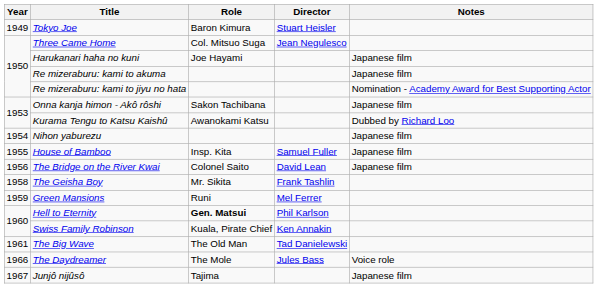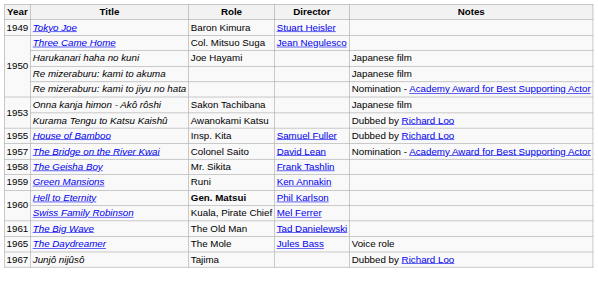- row: 1954 | Nihon yaburezu | Japanese film
House of Bamboo | Notes: Japanese film -> Dubbed by Richard Loo
The Bridge on the River Kwai | Year: 1956 -> 1957
The Bridge on the River Kwai | Notes: Japanese film -> Nomination - Academy Award for Best Supporting Actor
Green Mansions | Director: Mel Ferrer -> Ken Annakin
Swiss Family Robinson | Director: Ken Annakin -> Mel Ferrer
The Daydreamer | Year: 1966 -> 1965
Junjô nijûsô | Notes: Japanese film -> Dubbed by Richard Loo
